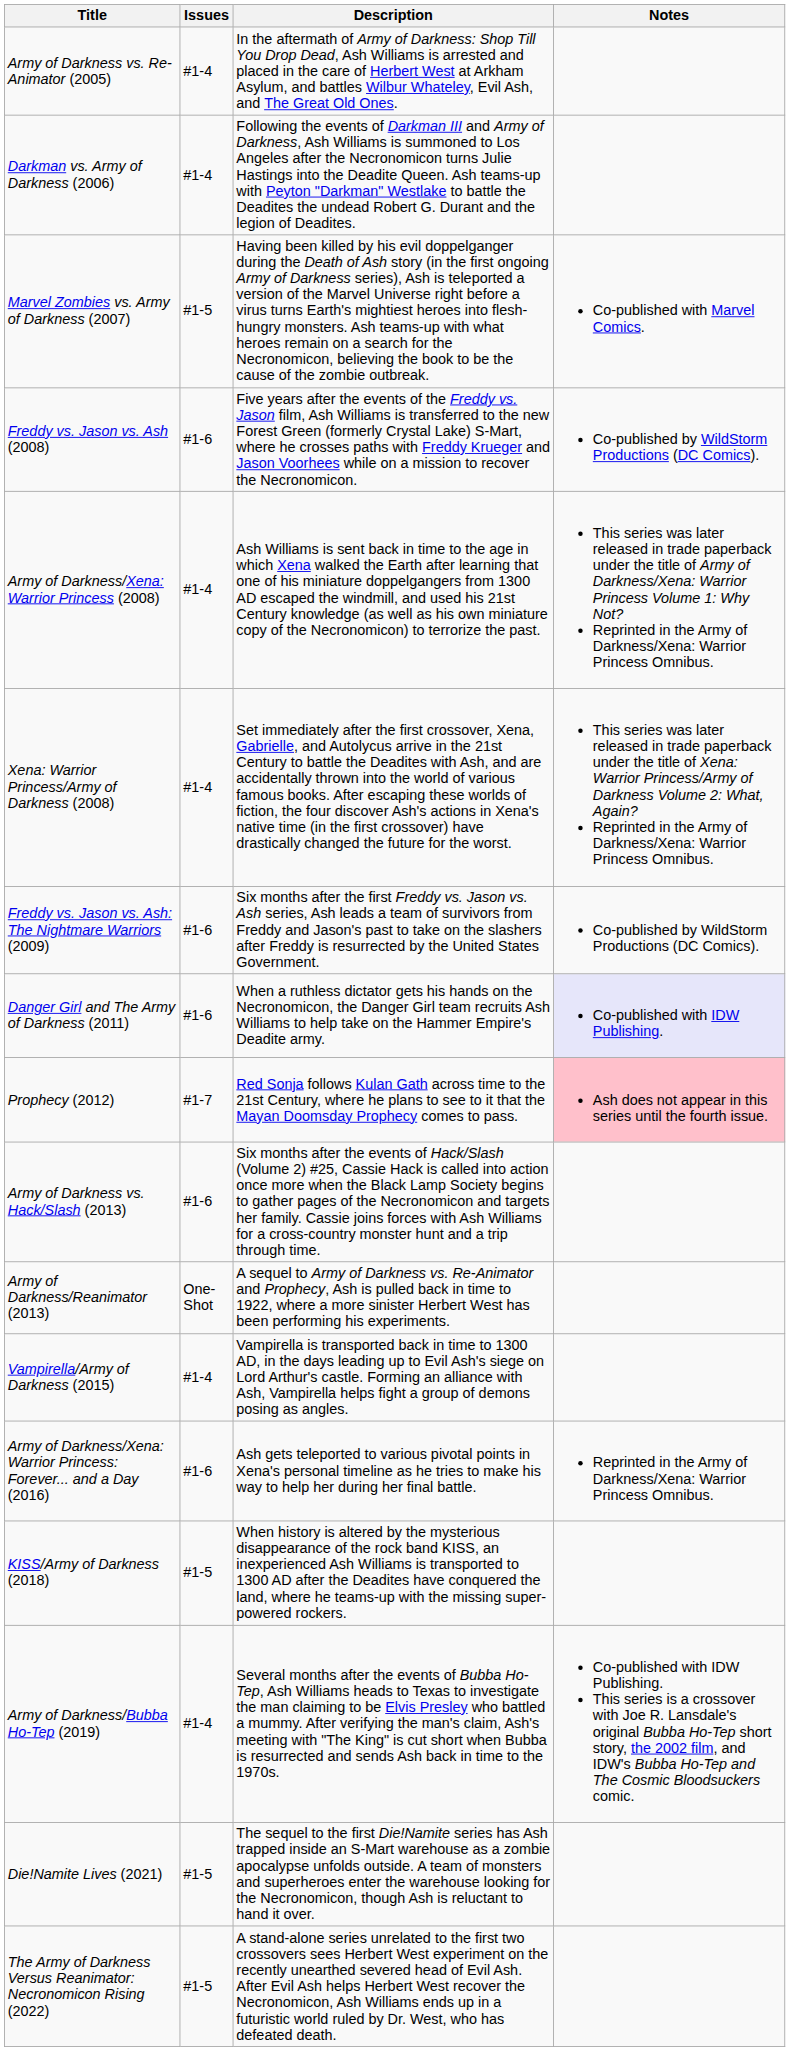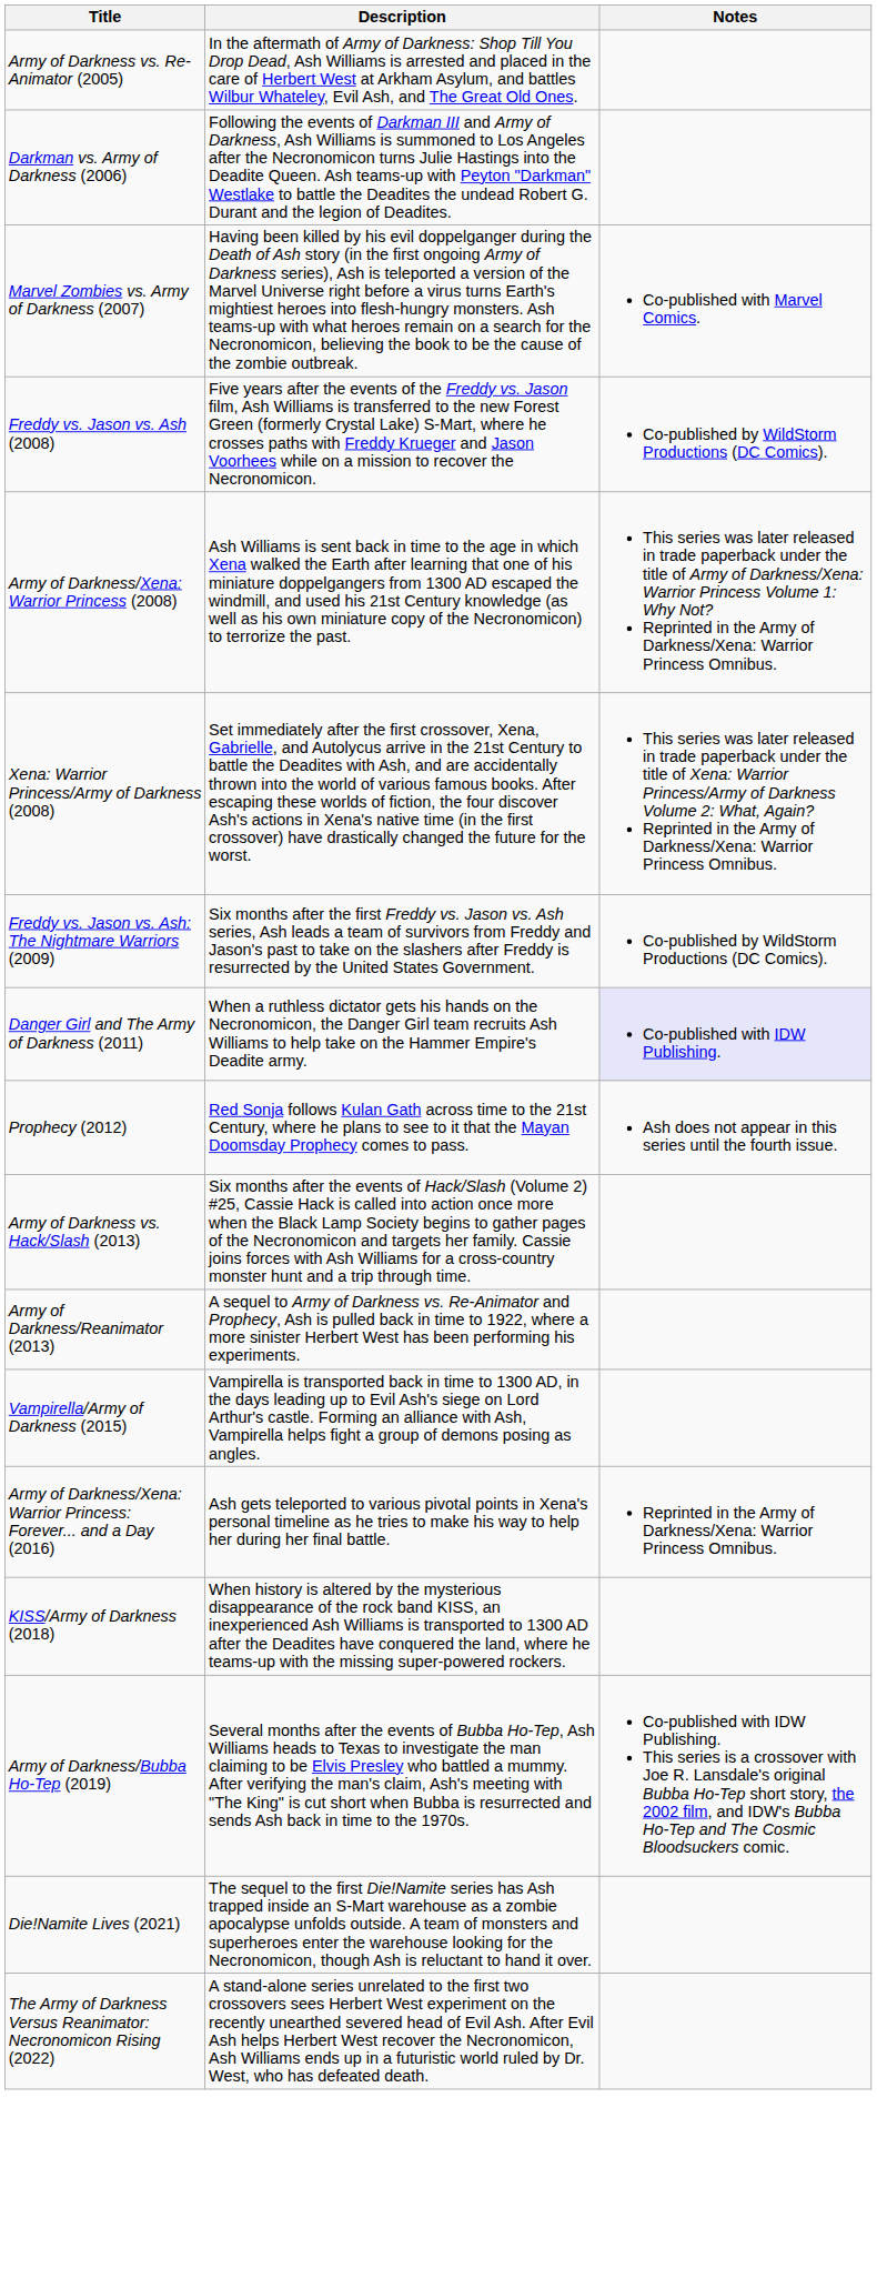- column: Issues | #1-4 | #1-4 | #1-5 | #1-6 | #1-4 | #1-4 | #1-6 | #1-6 | #1-7 | #1-6 | One-Shot | #1-4 | #1-6 | #1-5 | #1-4 | #1-5 | #1-5
Prophecy (2012) | Notes: pink background -> no background
